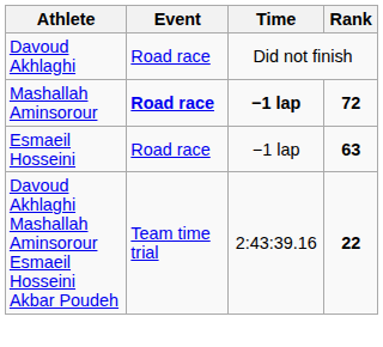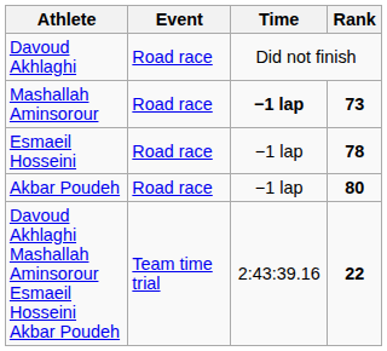Mashallah Aminsorour | Event: bold -> normal
Mashallah Aminsorour | Rank: 72 -> 73
Esmaeil Hosseini | Rank: 63 -> 78
+ row: Akbar Poudeh | Road race | −1 lap | 80
